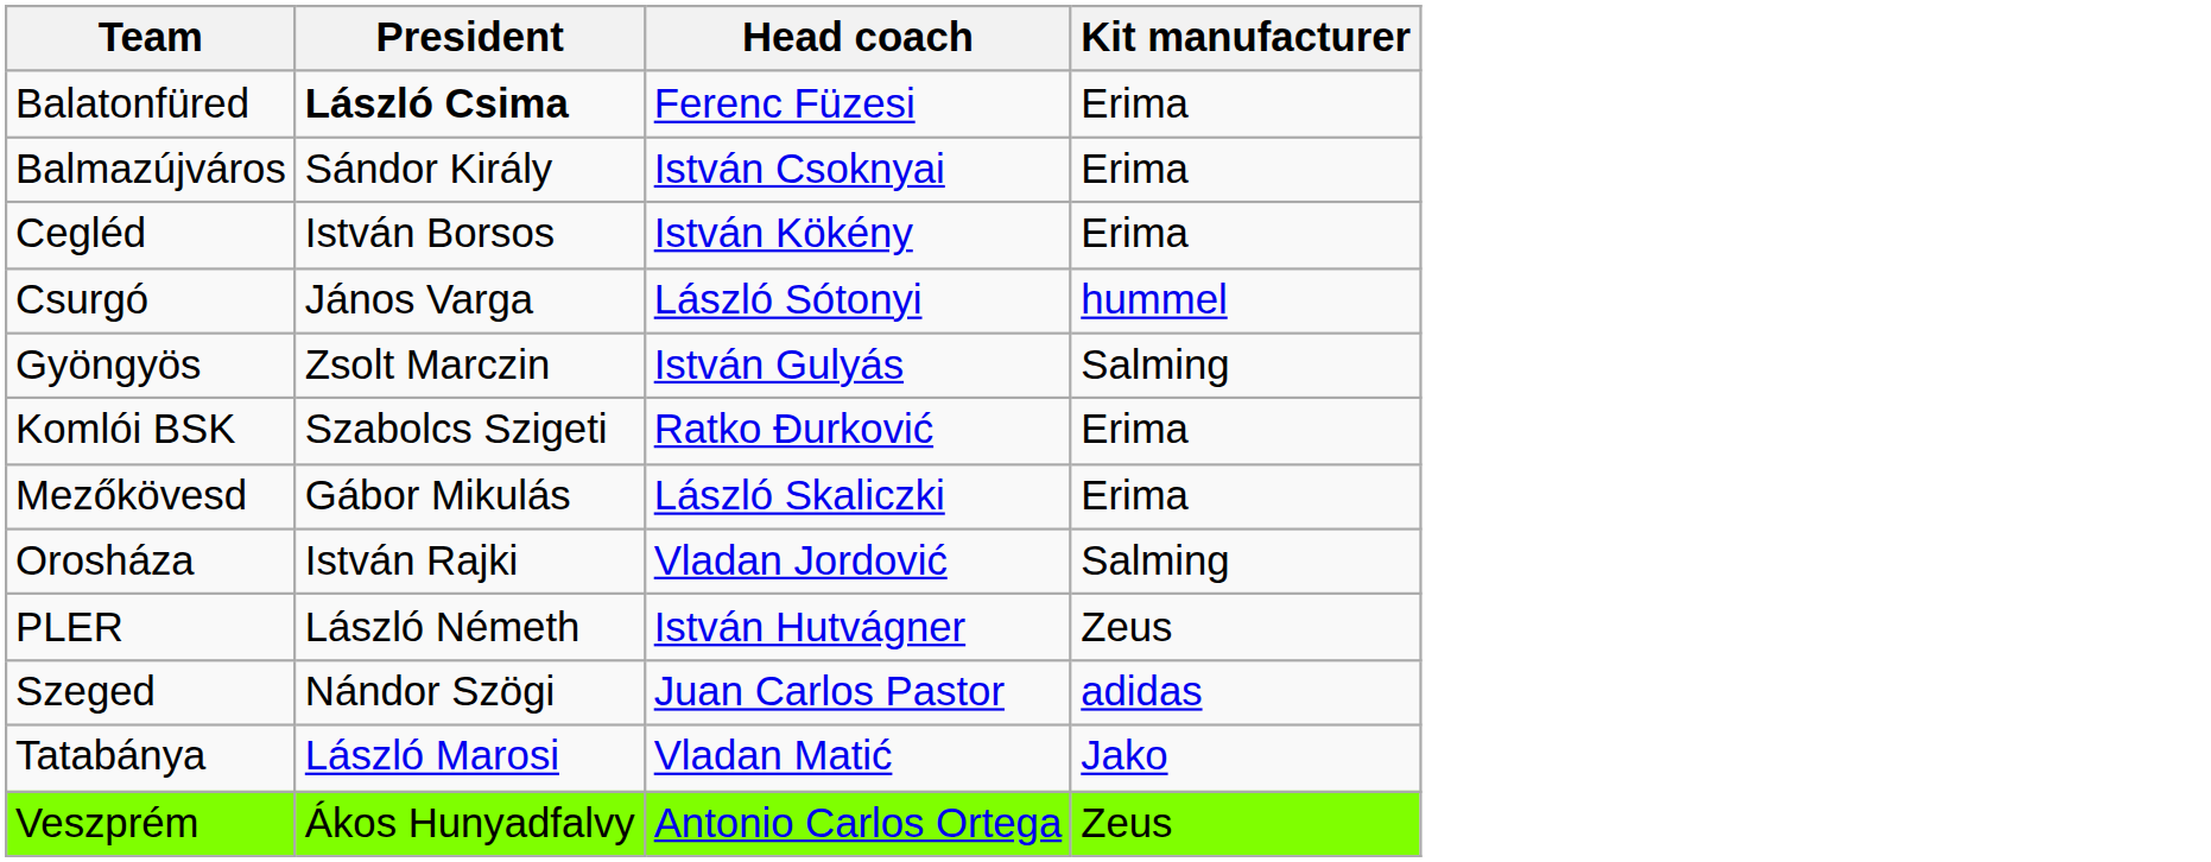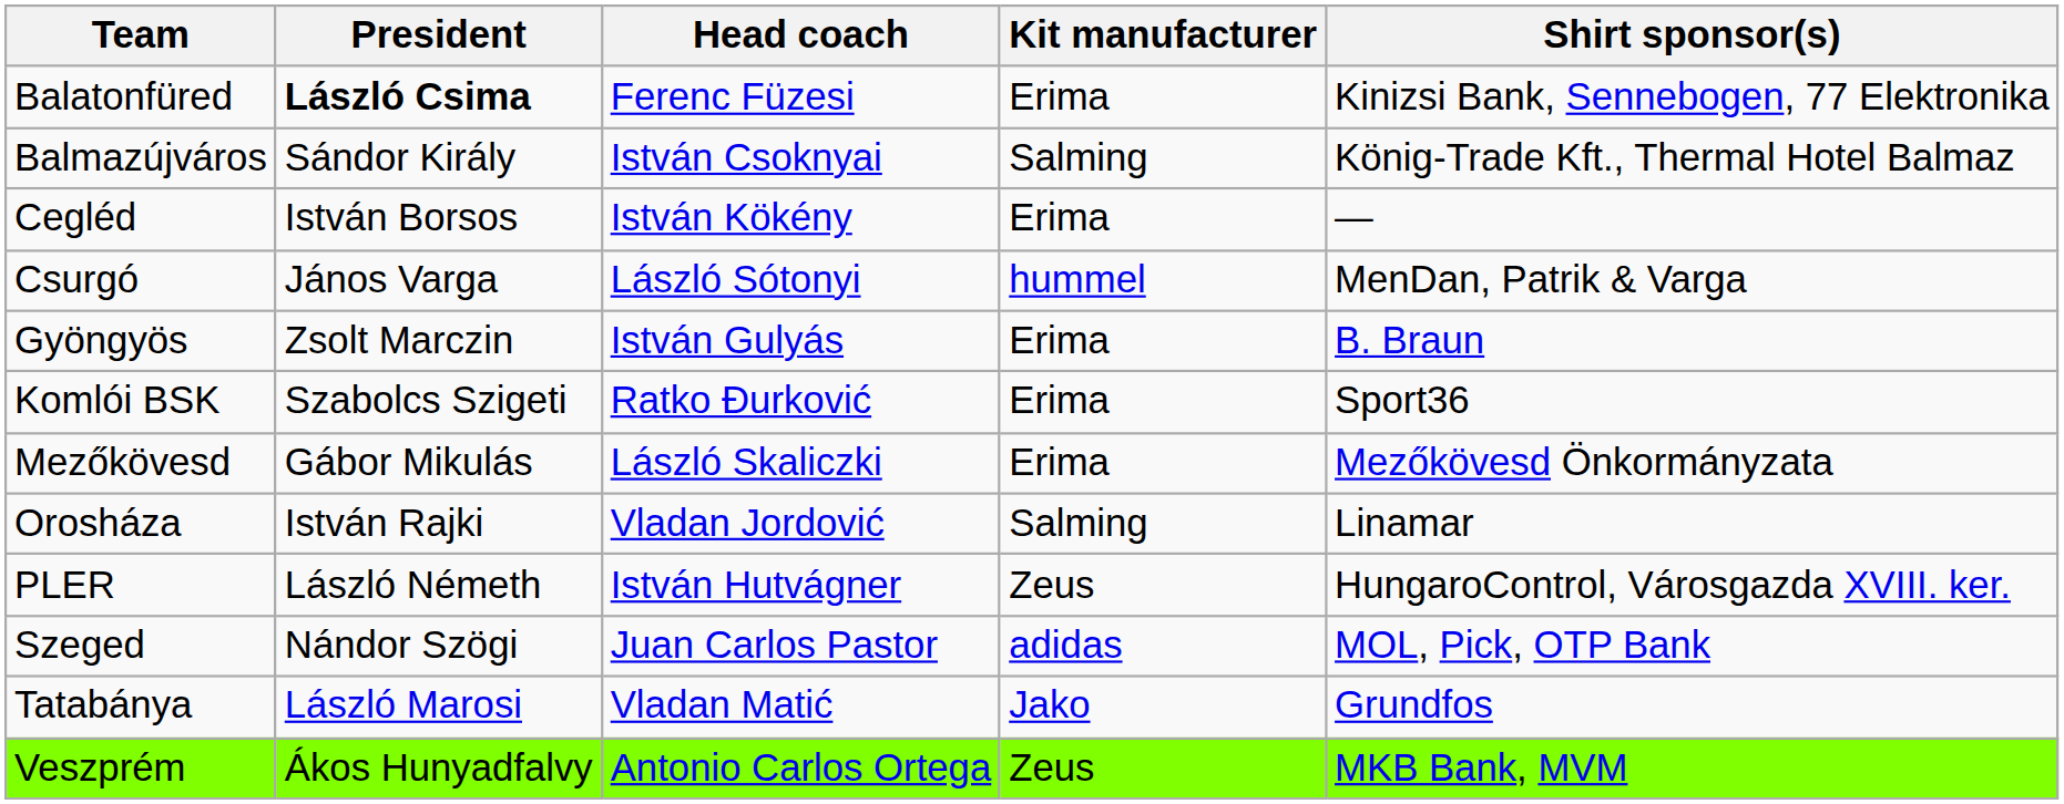+ column: Shirt sponsor(s) | Kinizsi Bank, Sennebogen, 77 Elektronika | König-Trade Kft., Thermal Hotel Balmaz | — | MenDan, Patrik & Varga | B. Braun | Sport36 | Mezőkövesd Önkormányzata | Linamar | HungaroControl, Városgazda XVIII. ker. | MOL, Pick, OTP Bank | Grundfos | MKB Bank, MVM
Balmazújváros | Kit manufacturer: Erima -> Salming
Gyöngyös | Kit manufacturer: Salming -> Erima
